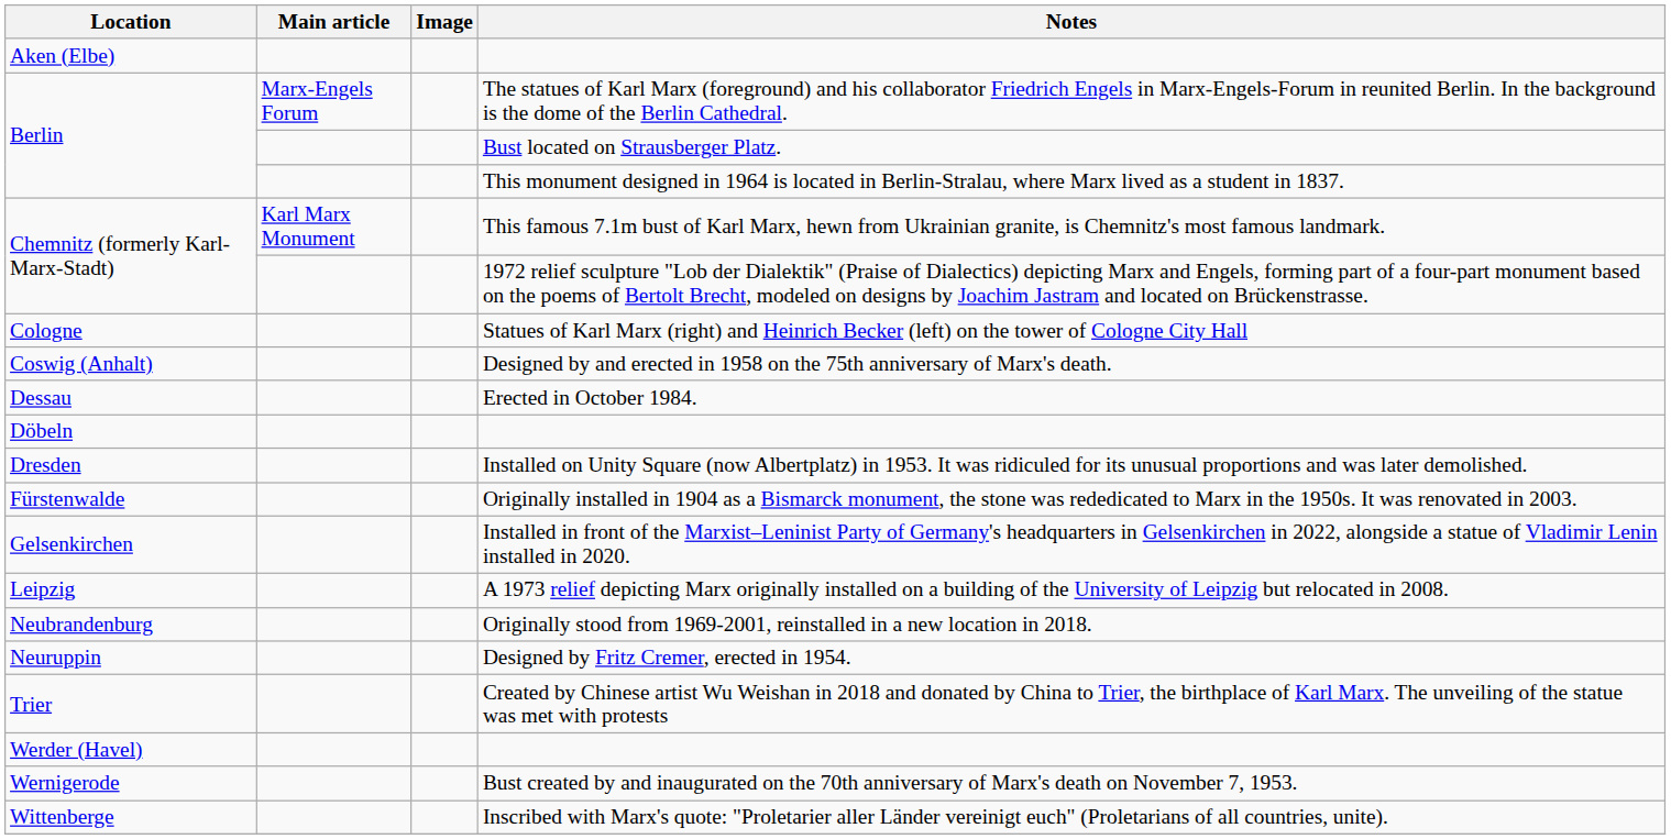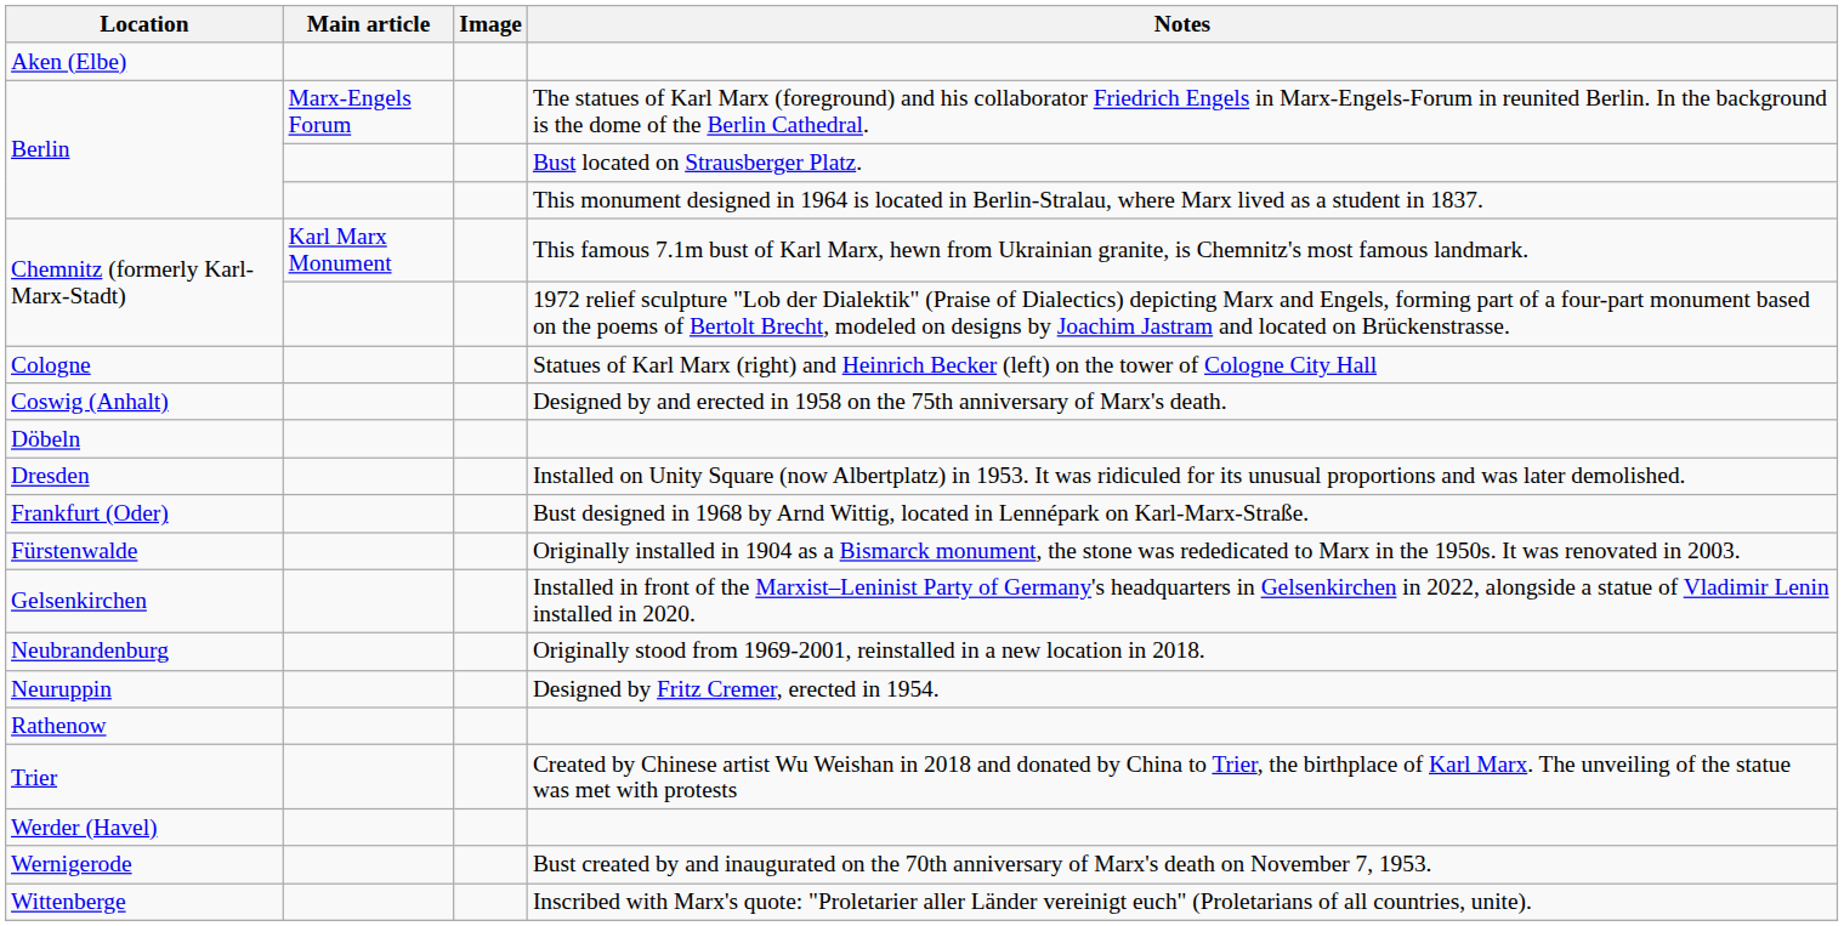- row: Dessau | Erected in October 1984.
+ row: Frankfurt (Oder) | Bust designed in 1968 by Arnd Wittig, located in Lennépark on Karl-Marx-Straße.
- row: Leipzig | A 1973 relief depicting Marx originally installed on a building of the University of Leipzig but relocated in 2008.
+ row: Rathenow
